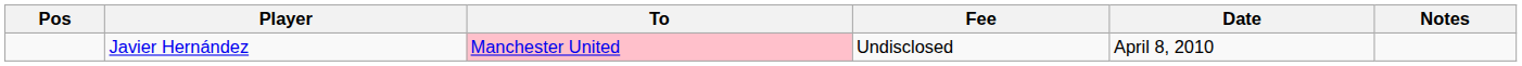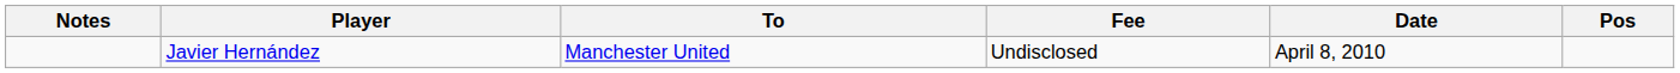columns swapped: Pos <-> Notes
Javier Hernández | To: pink background -> no background
